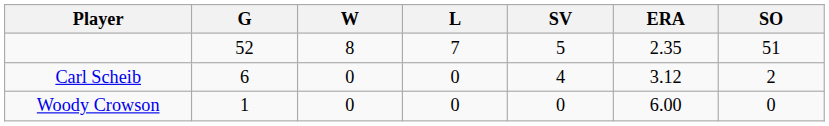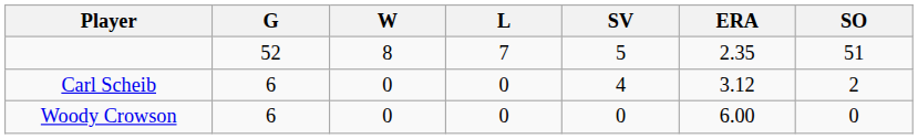Woody Crowson | G: 1 -> 6
